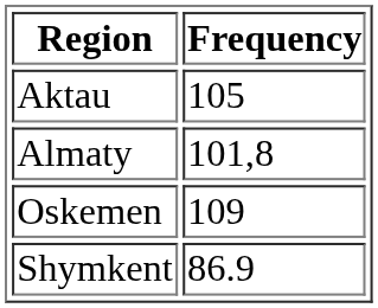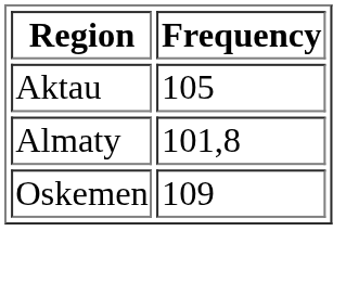- row: Shymkent | 86.9
